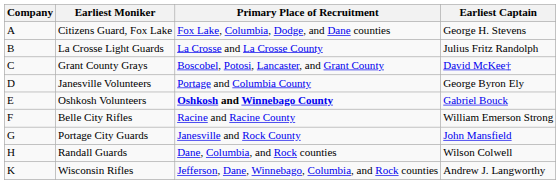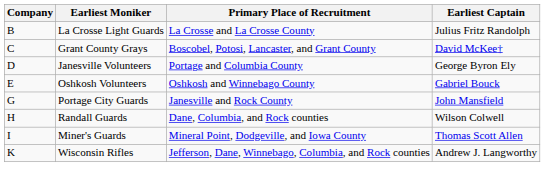- row: A | Citizens Guard, Fox Lake | Fox Lake, Columbia, Dodge, and Dane counties | George H. Stevens
Oshkosh Volunteers | Primary Place of Recruitment: bold -> normal
- row: F | Belle City Rifles | Racine and Racine County | William Emerson Strong
+ row: I | Miner's Guards | Mineral Point, Dodgeville, and Iowa County | Thomas Scott Allen
